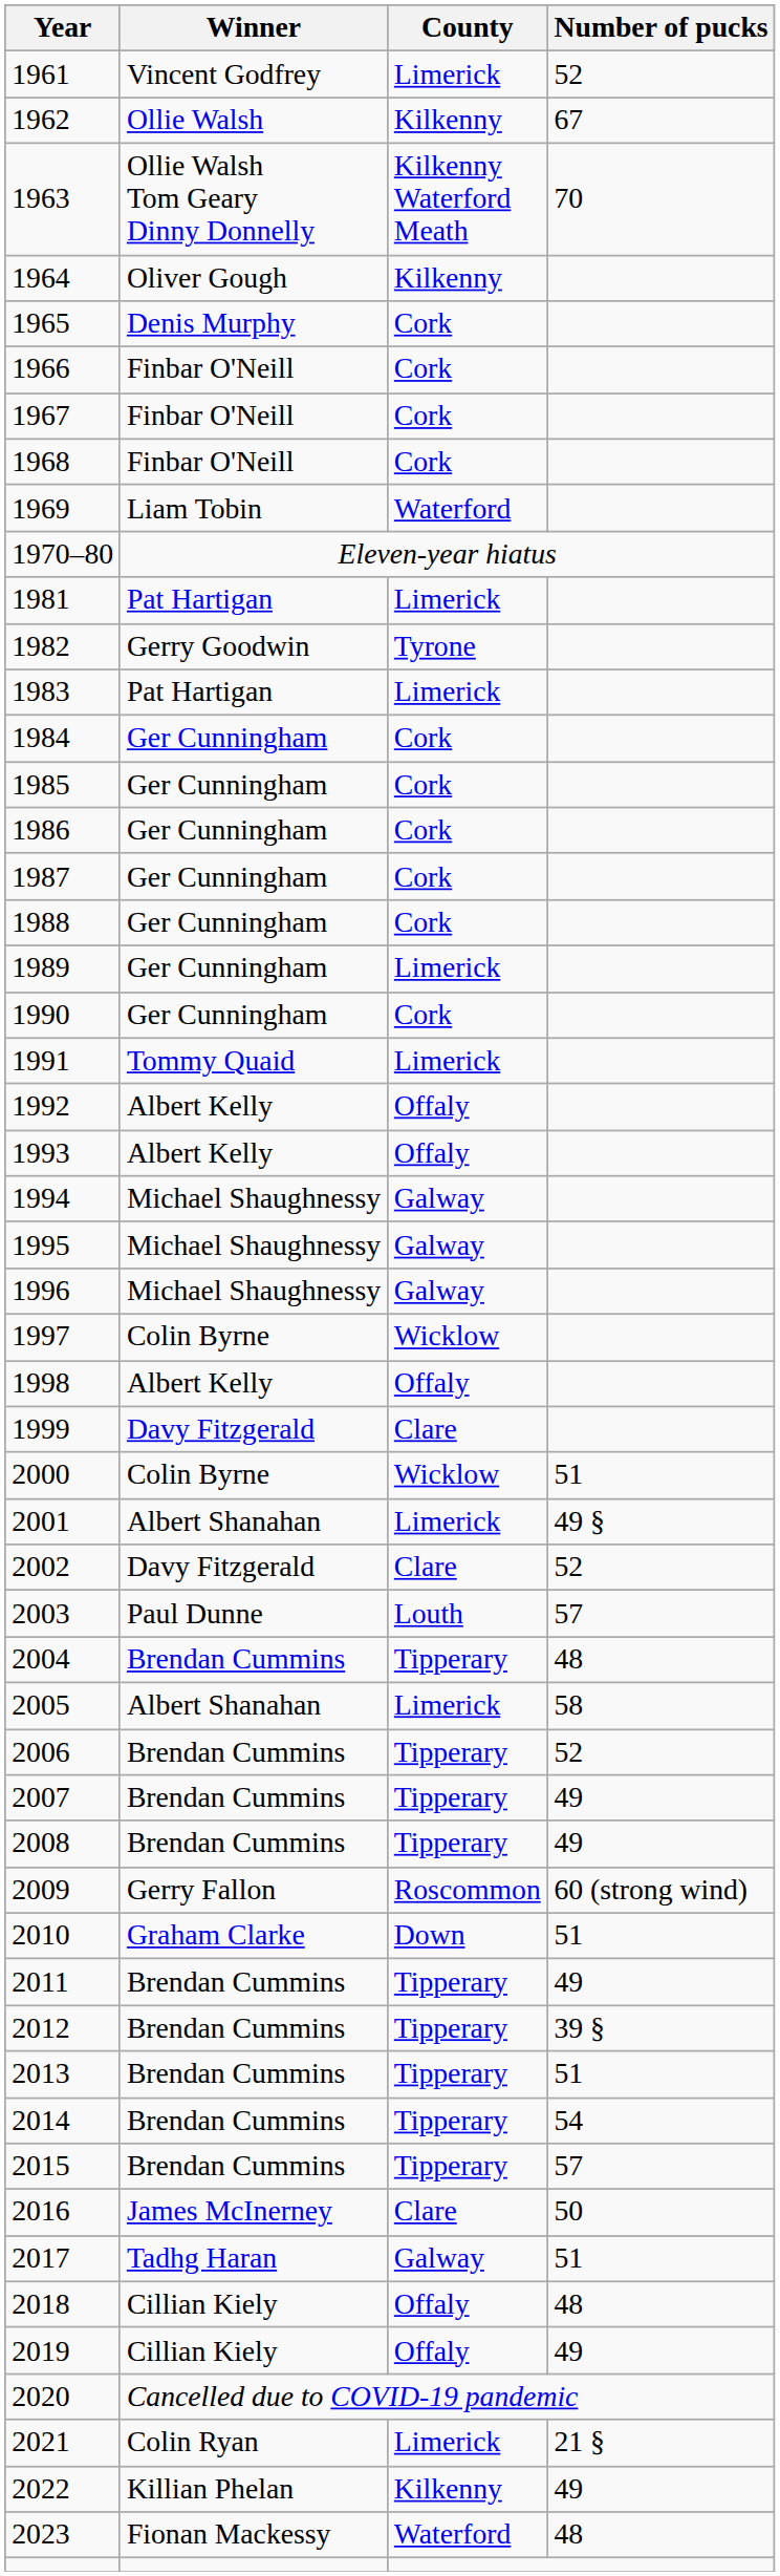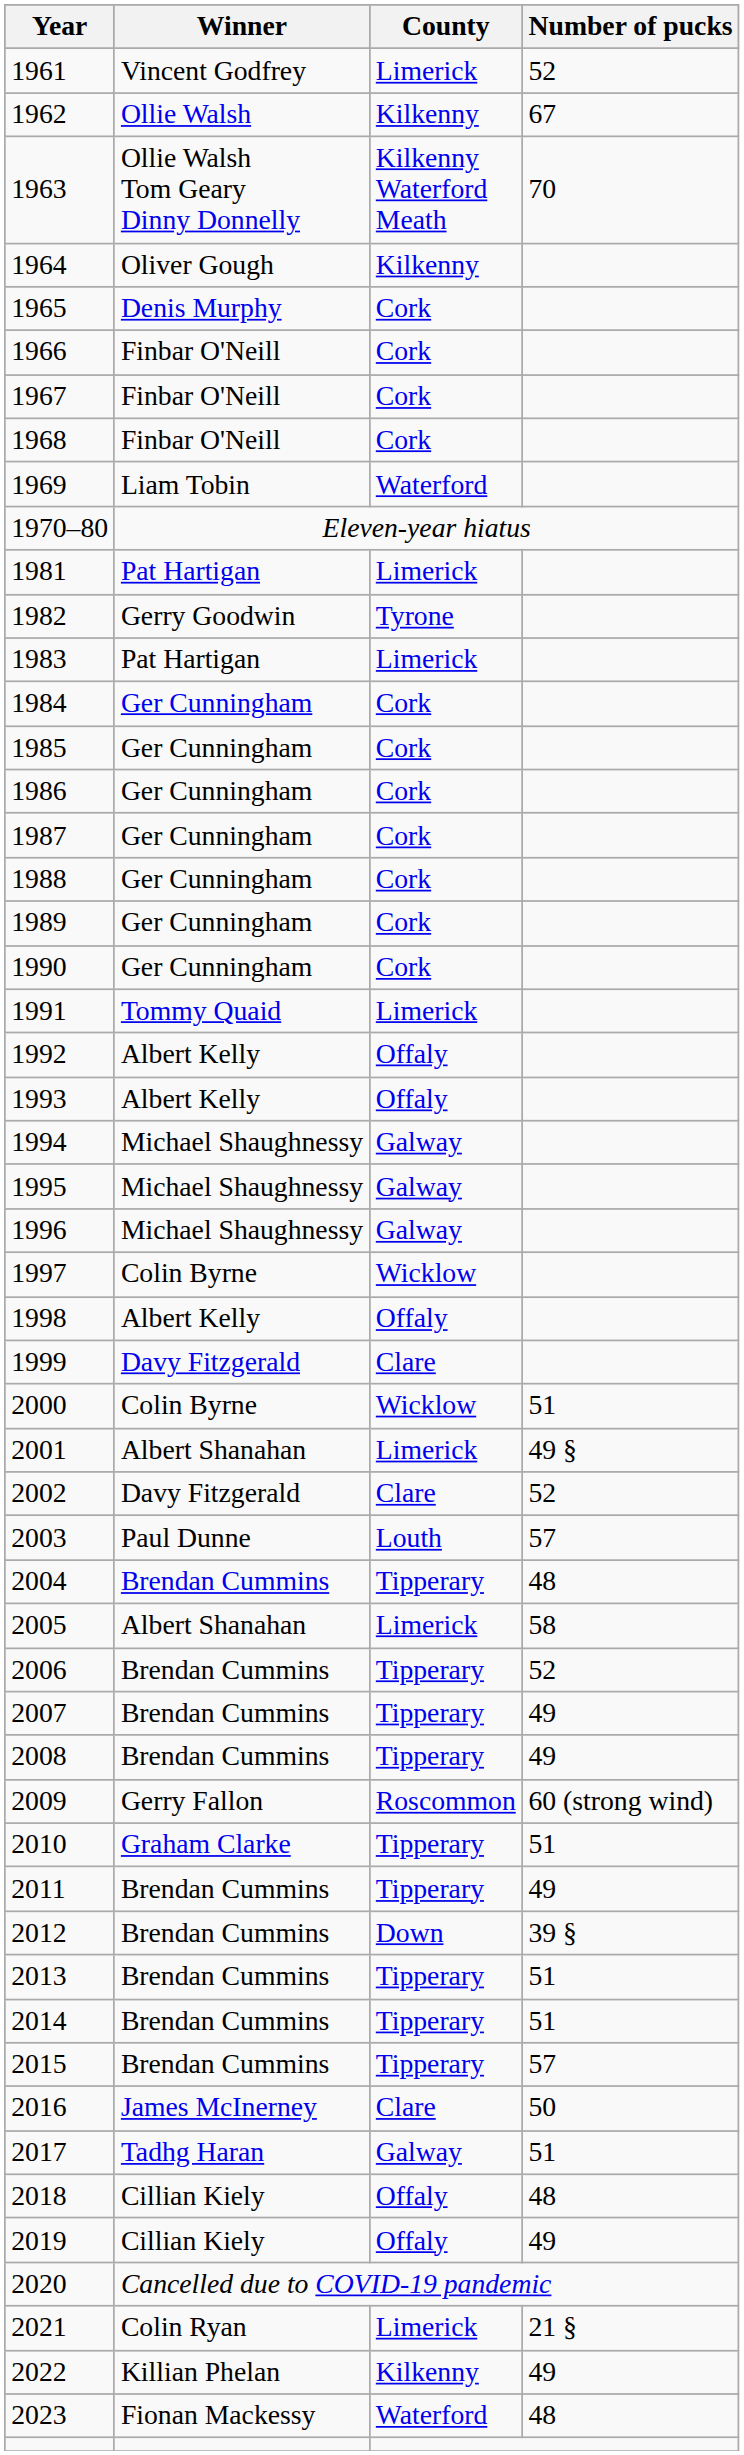1989 | County: Limerick -> Cork
2010 | County: Down -> Tipperary
2012 | County: Tipperary -> Down
2014 | Number of pucks: 54 -> 51
